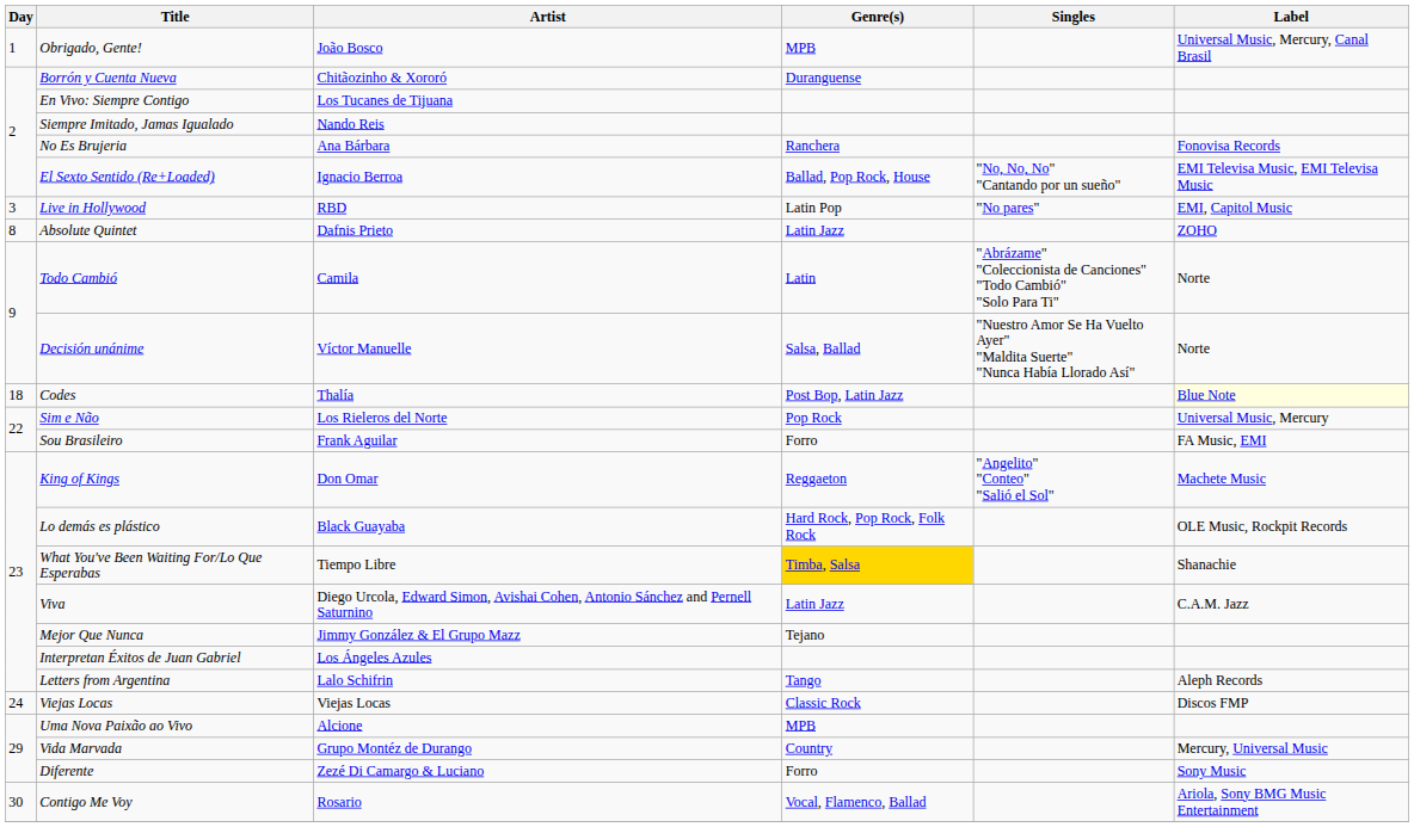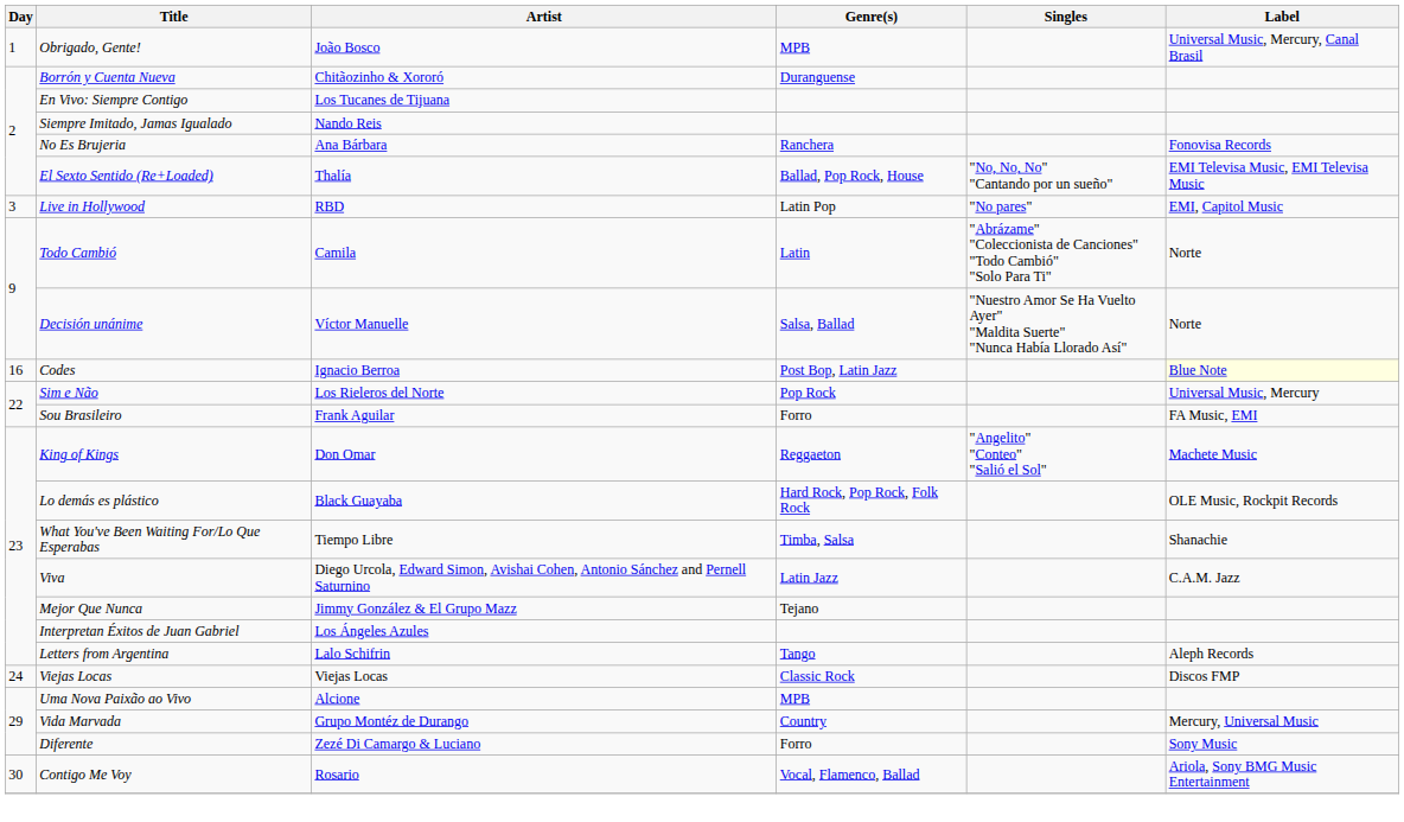El Sexto Sentido (Re+Loaded) | Artist: Ignacio Berroa -> Thalía
- row: 8 | Absolute Quintet | Dafnis Prieto | Latin Jazz | ZOHO
Codes | Day: 18 -> 16
Codes | Artist: Thalía -> Ignacio Berroa
What You've Been Waiting For/Lo Que Esperabas | Genre(s): gold background -> no background
